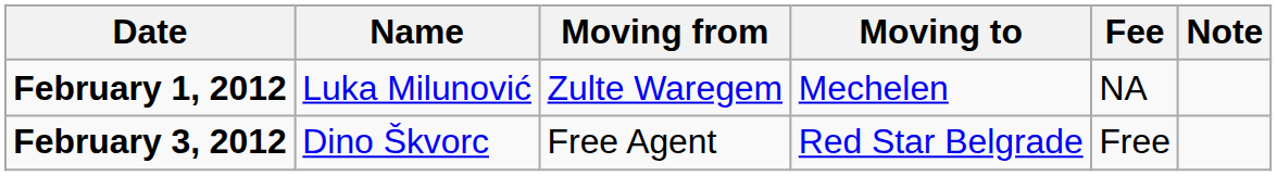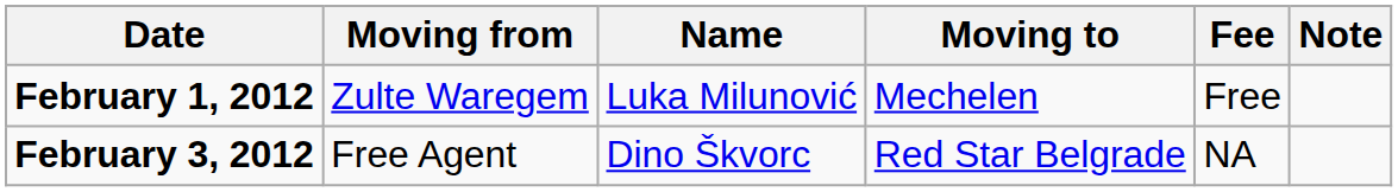columns swapped: Name <-> Moving from
February 1, 2012 | Fee: NA -> Free
February 3, 2012 | Fee: Free -> NA
